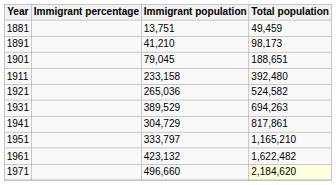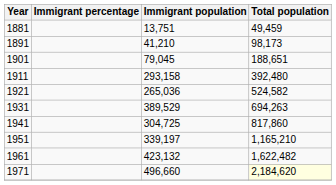1911 | Immigrant population: 233,158 -> 293,158
1941 | Immigrant population: 304,729 -> 304,725
1941 | Total population: 817,861 -> 817,860
1951 | Immigrant population: 333,797 -> 339,197
